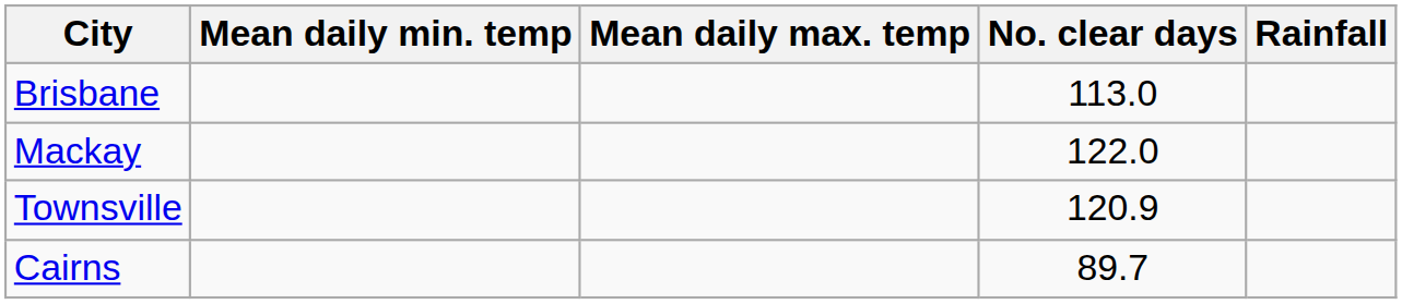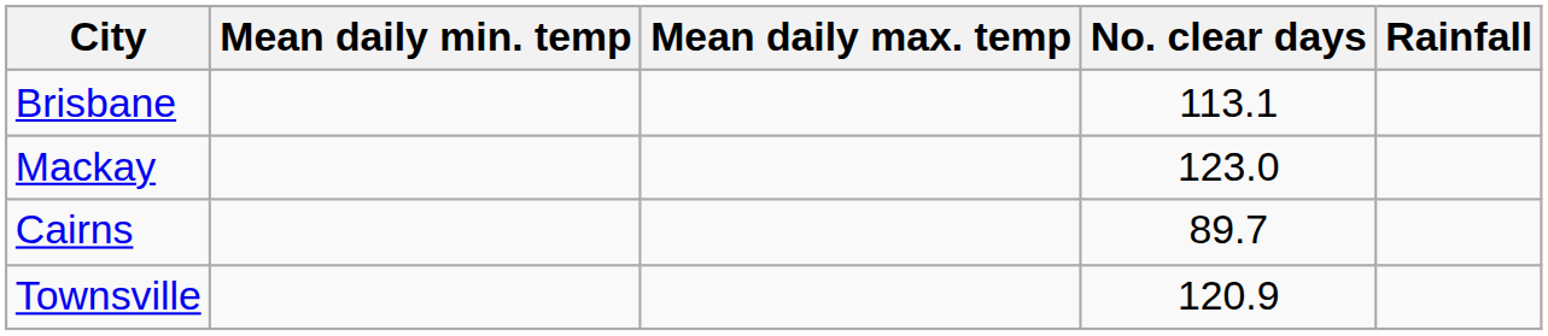Brisbane | No. clear days: 113.0 -> 113.1
Mackay | No. clear days: 122.0 -> 123.0
rows swapped: Cairns <-> Townsville
